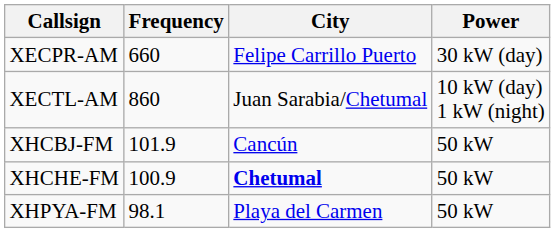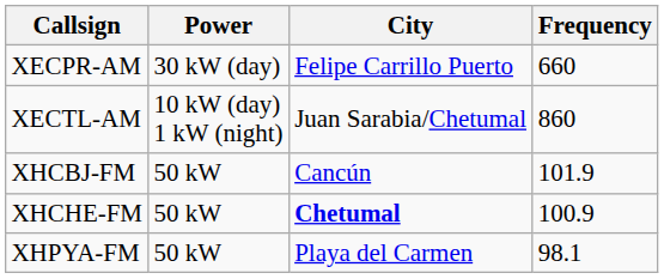columns swapped: Frequency <-> Power
